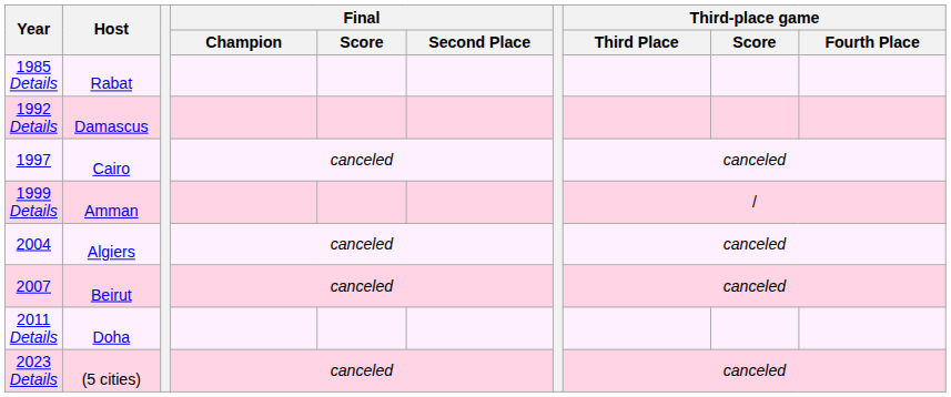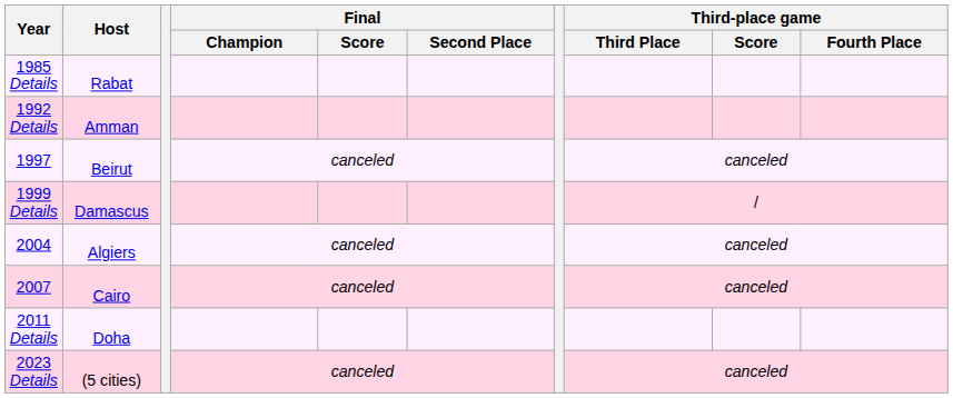1992 Details | Host: Damascus -> Amman
1997 | Host: Cairo -> Beirut
1999 Details | Host: Amman -> Damascus
2007 | Host: Beirut -> Cairo
